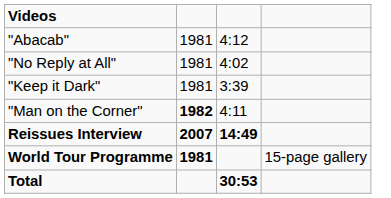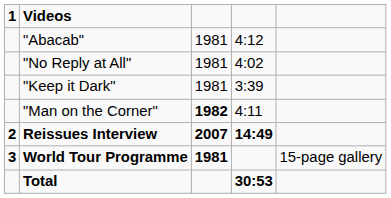+ column: 1 | 2 | 3
